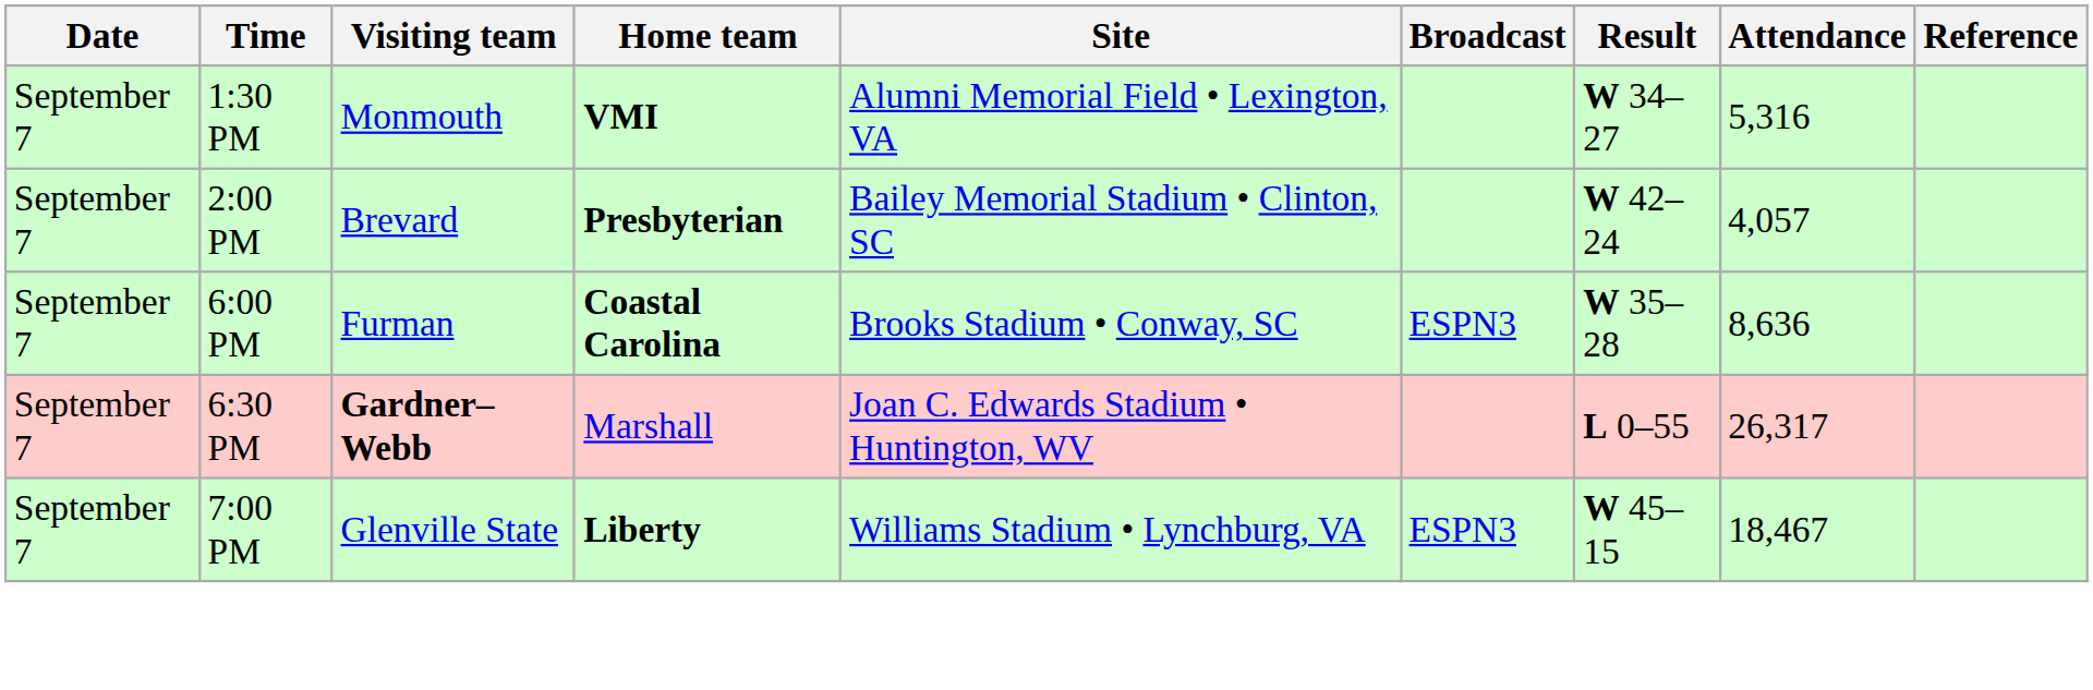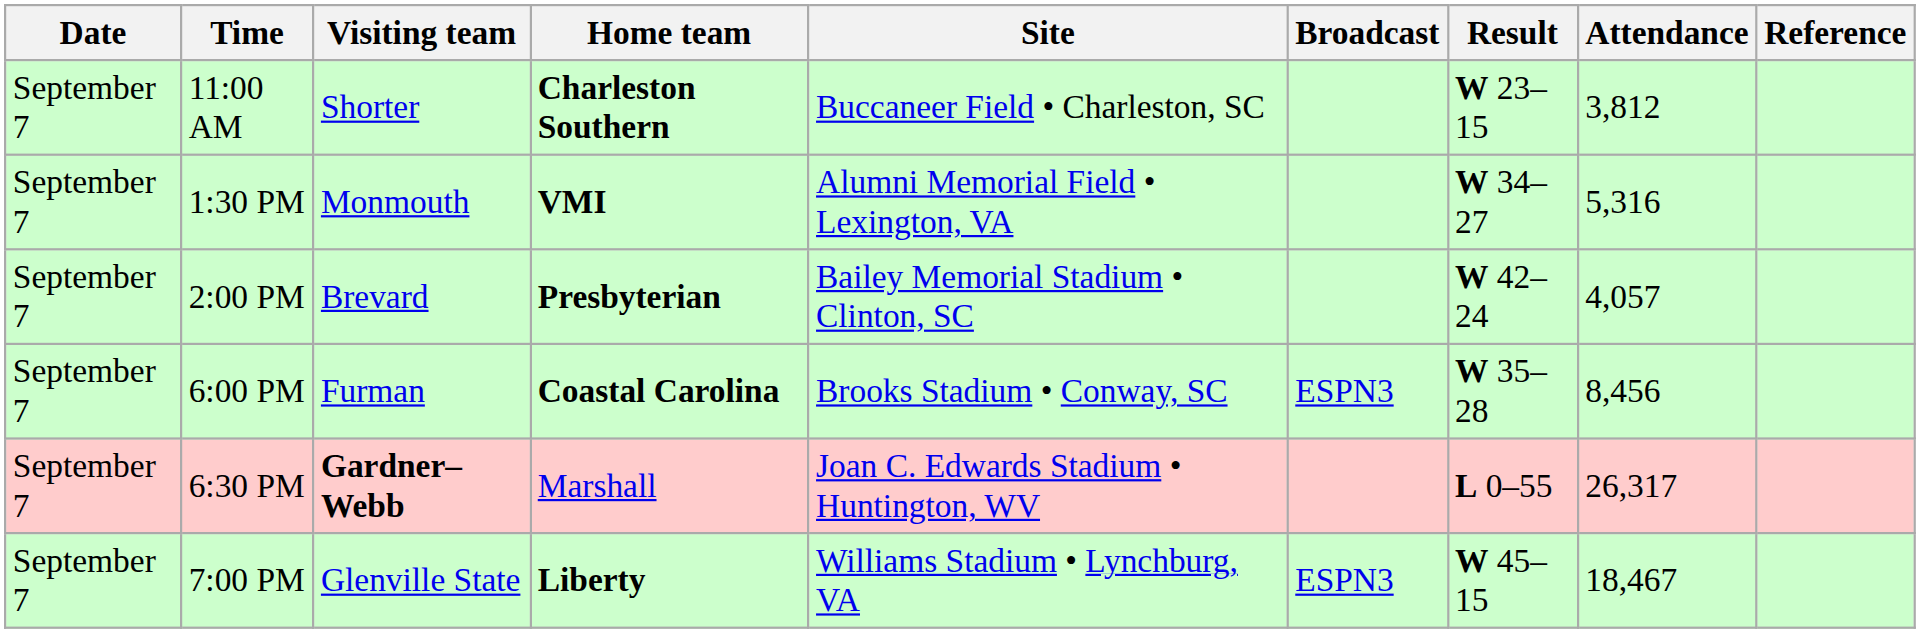+ row: September 7 | 11:00 AM | Shorter | Charleston Southern | Buccaneer Field • Charleston, SC | W 23–15 | 3,812
6:00 PM | Attendance: 8,636 -> 8,456
